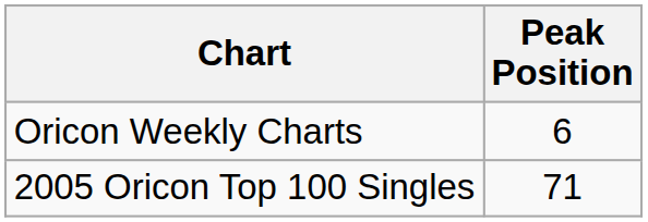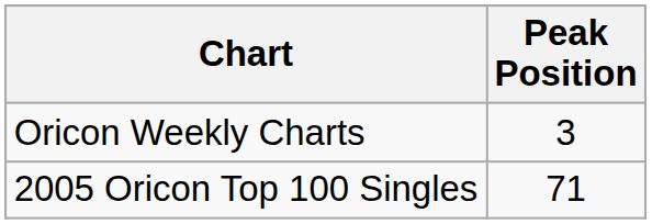Oricon Weekly Charts | Peak Position: 6 -> 3
